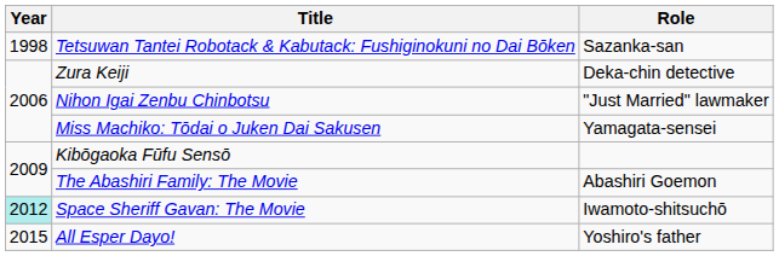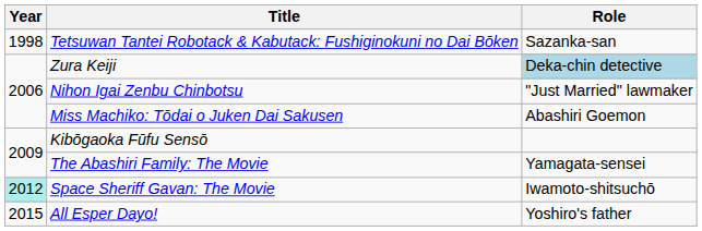Zura Keiji | Role: no background -> lightblue background
Miss Machiko: Tōdai o Juken Dai Sakusen | Role: Yamagata-sensei -> Abashiri Goemon
The Abashiri Family: The Movie | Role: Abashiri Goemon -> Yamagata-sensei
